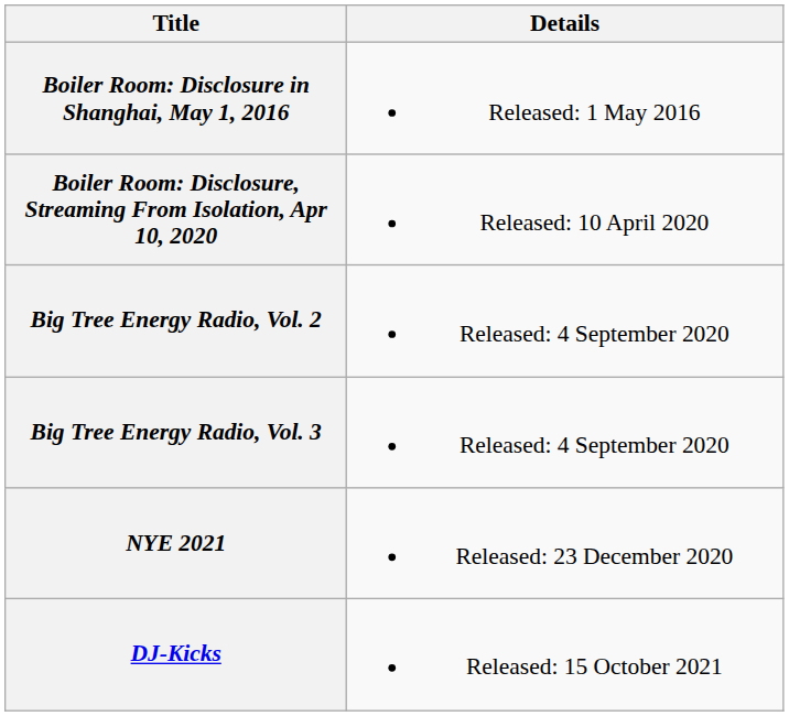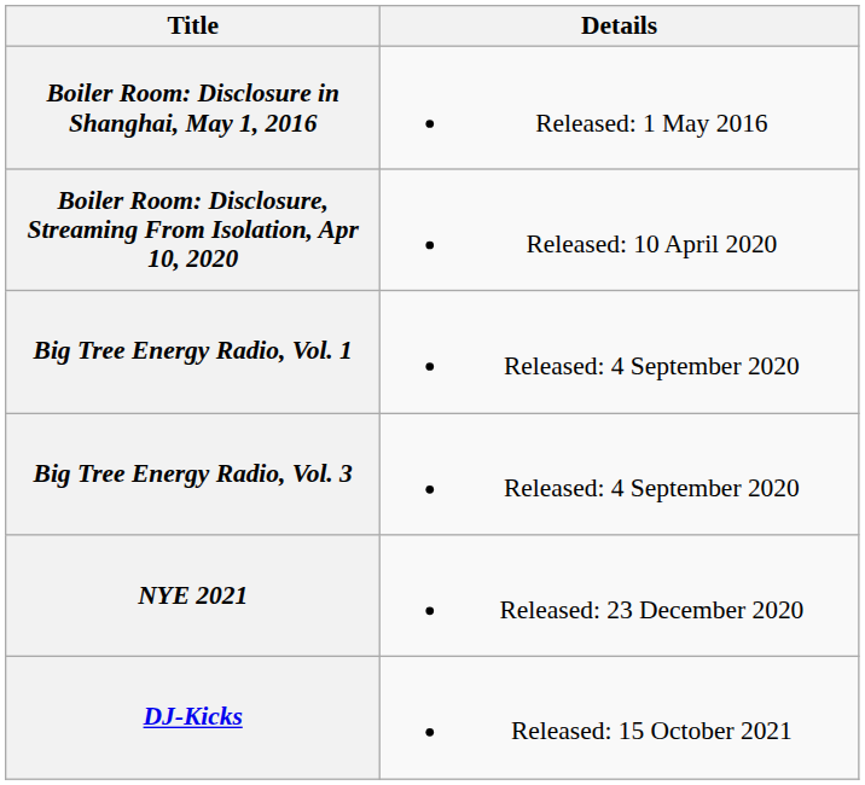+ row: Big Tree Energy Radio, Vol. 1 | Released: 4 September 2020
- row: Big Tree Energy Radio, Vol. 2 | Released: 4 September 2020
